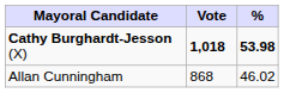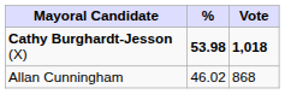columns swapped: Vote <-> %
